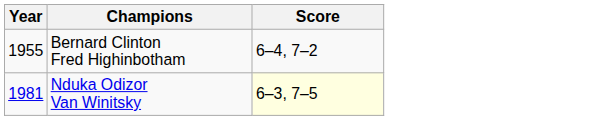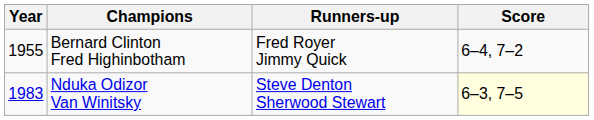+ column: Runners-up | Fred Royer Jimmy Quick | Steve Denton Sherwood Stewart
Nduka Odizor Van Winitsky | Year: 1981 -> 1983
